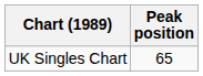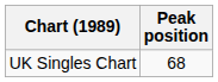UK Singles Chart | Peak position: 65 -> 68
